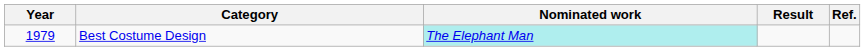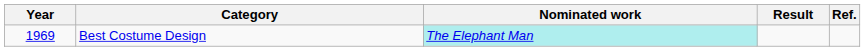Best Costume Design | Year: 1979 -> 1969
